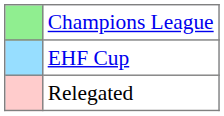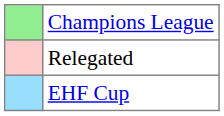rows swapped: EHF Cup <-> Relegated
